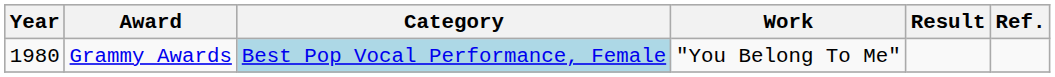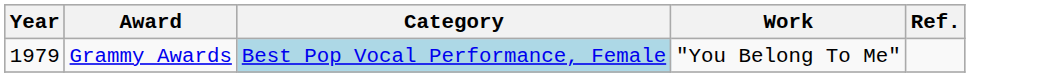- column: Result
Grammy Awards | Year: 1980 -> 1979
